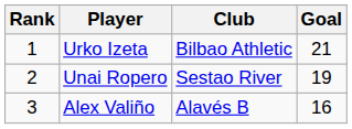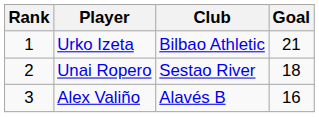Unai Ropero | Goal: 19 -> 18
